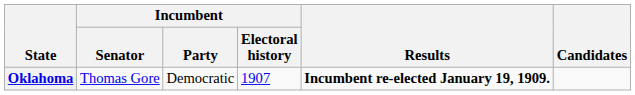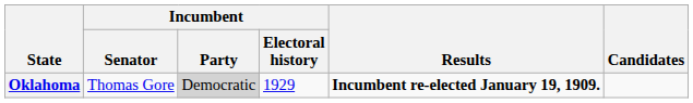Oklahoma | Incumbent / Party: no background -> lightgrey background
Oklahoma | Incumbent / Electoral history: 1907 -> 1929
